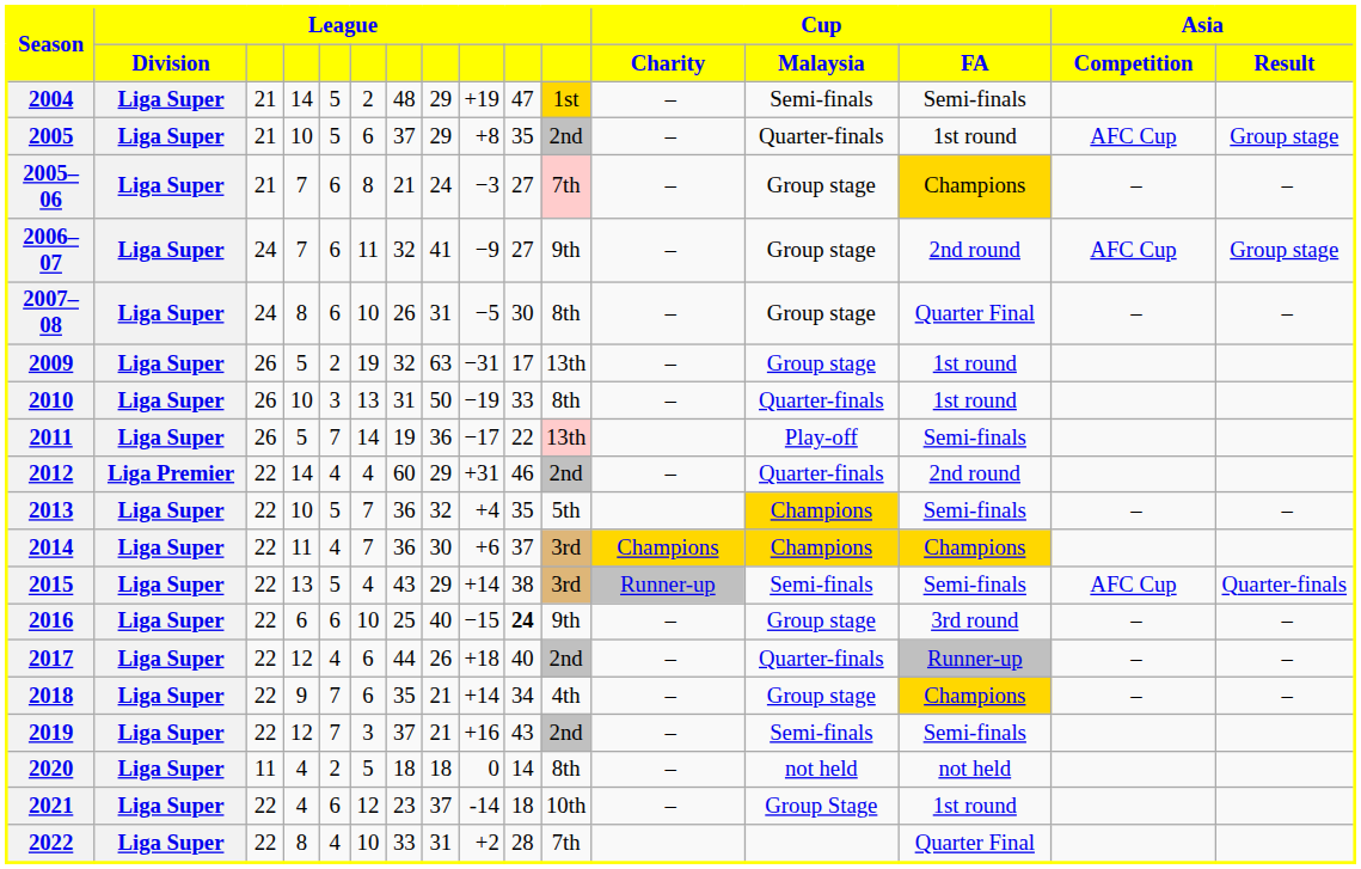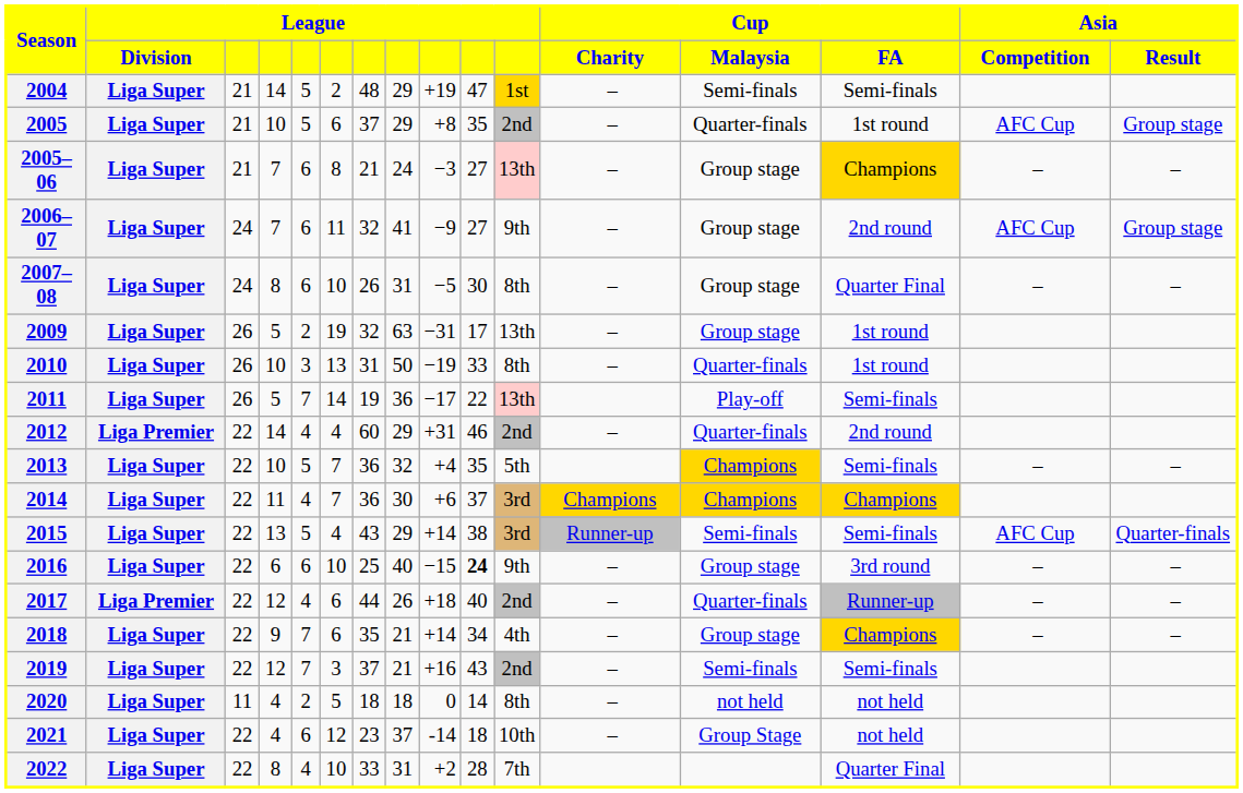2005–06 | column 11: 7th -> 13th
2017 | League / Division: Liga Super -> Liga Premier
2021 | Cup / FA: 1st round -> not held
